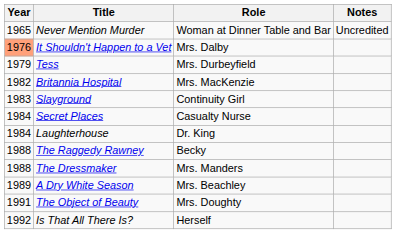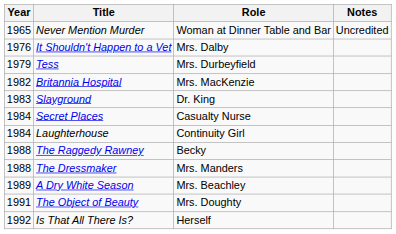It Shouldn't Happen to a Vet | Year: lightsalmon background -> no background
Slayground | Role: Continuity Girl -> Dr. King
Laughterhouse | Role: Dr. King -> Continuity Girl
